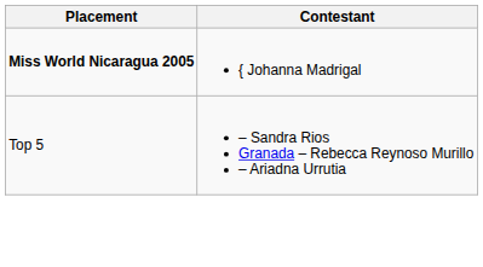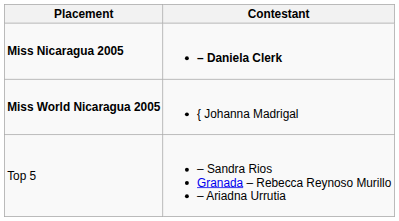+ row: Miss Nicaragua 2005 | – Daniela Clerk
